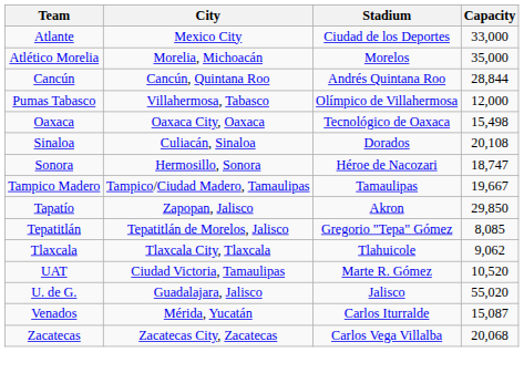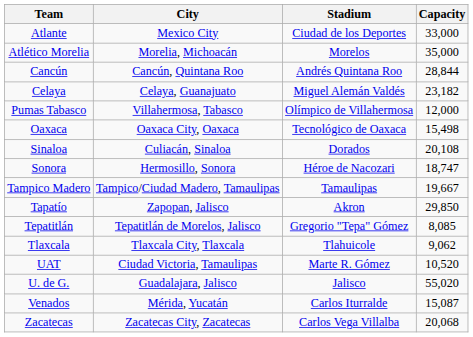+ row: Celaya | Celaya, Guanajuato | Miguel Alemán Valdés | 23,182
